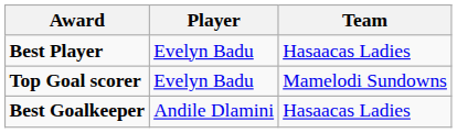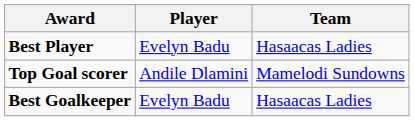Top Goal scorer | Player: Evelyn Badu -> Andile Dlamini
Best Goalkeeper | Player: Andile Dlamini -> Evelyn Badu
